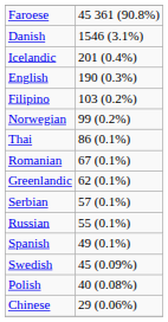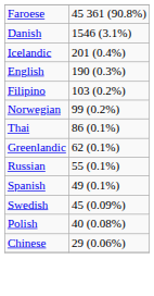- row: Romanian | 67 (0.1%)
- row: Serbian | 57 (0.1%)
